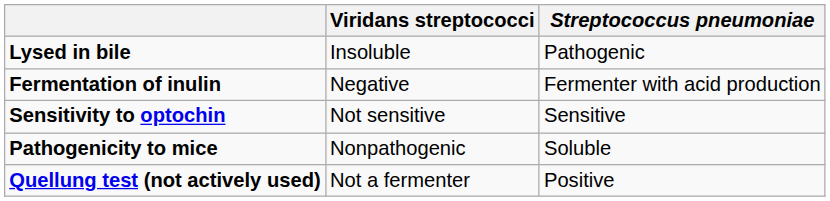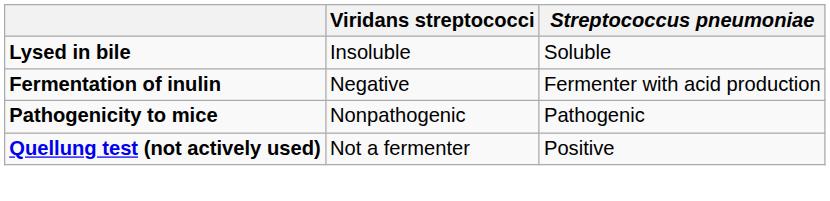Lysed in bile | Streptococcus pneumoniae: Pathogenic -> Soluble
- row: Sensitivity to optochin | Not sensitive | Sensitive
Pathogenicity to mice | Streptococcus pneumoniae: Soluble -> Pathogenic
